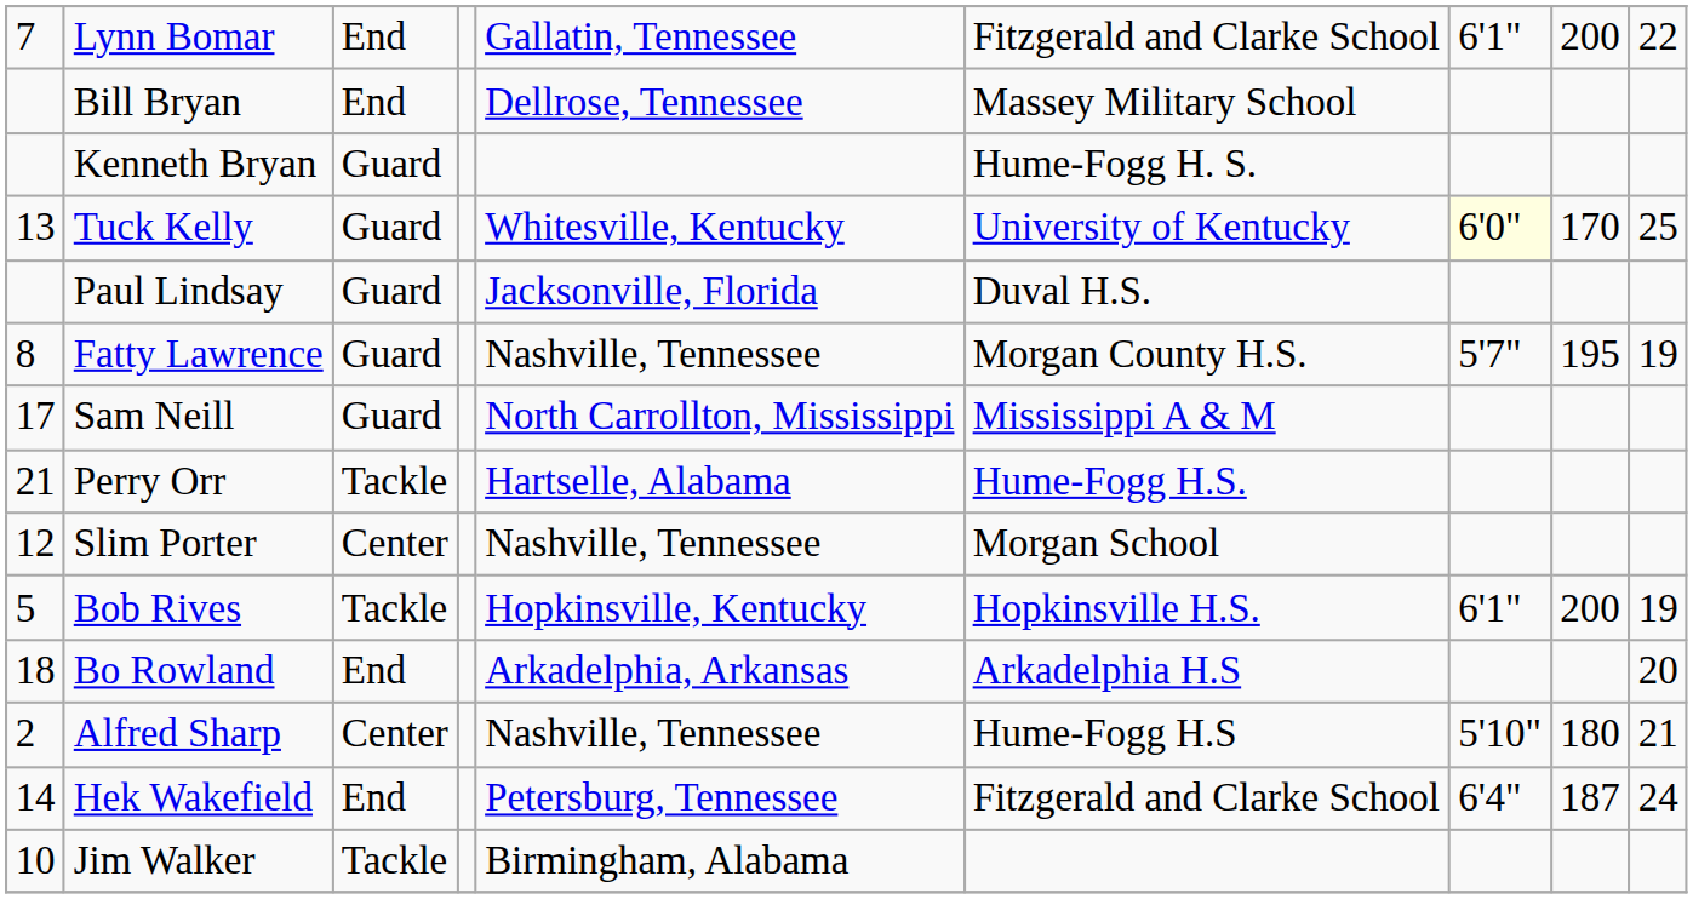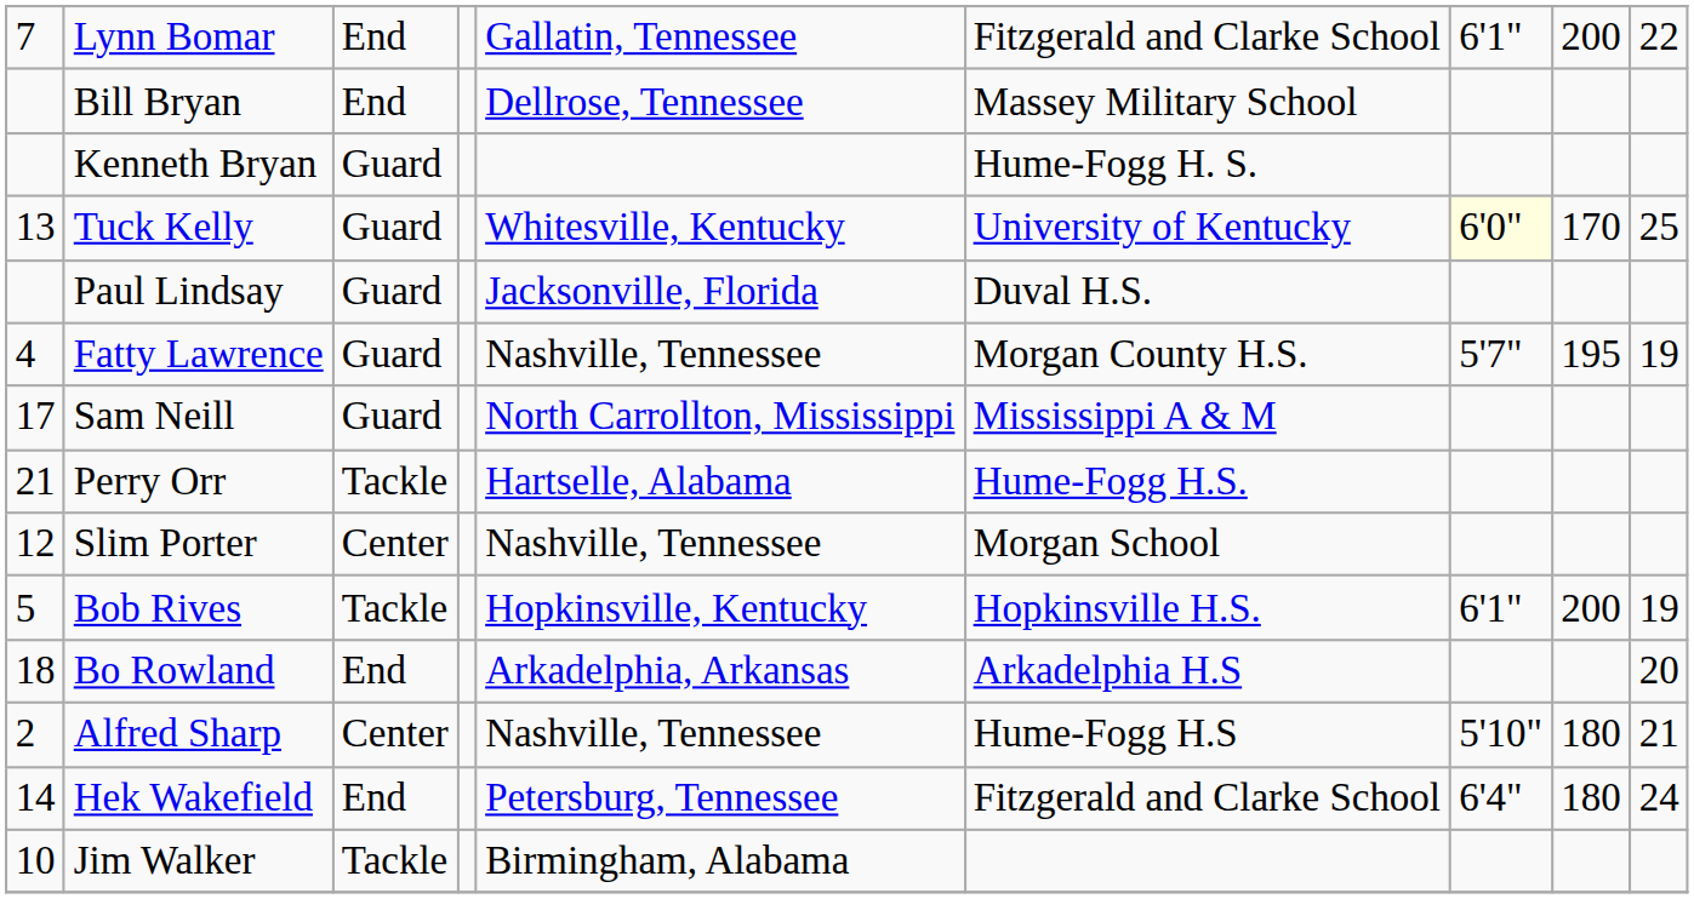Fatty Lawrence | column 1: 8 -> 4
Hek Wakefield | column 8: 187 -> 180
